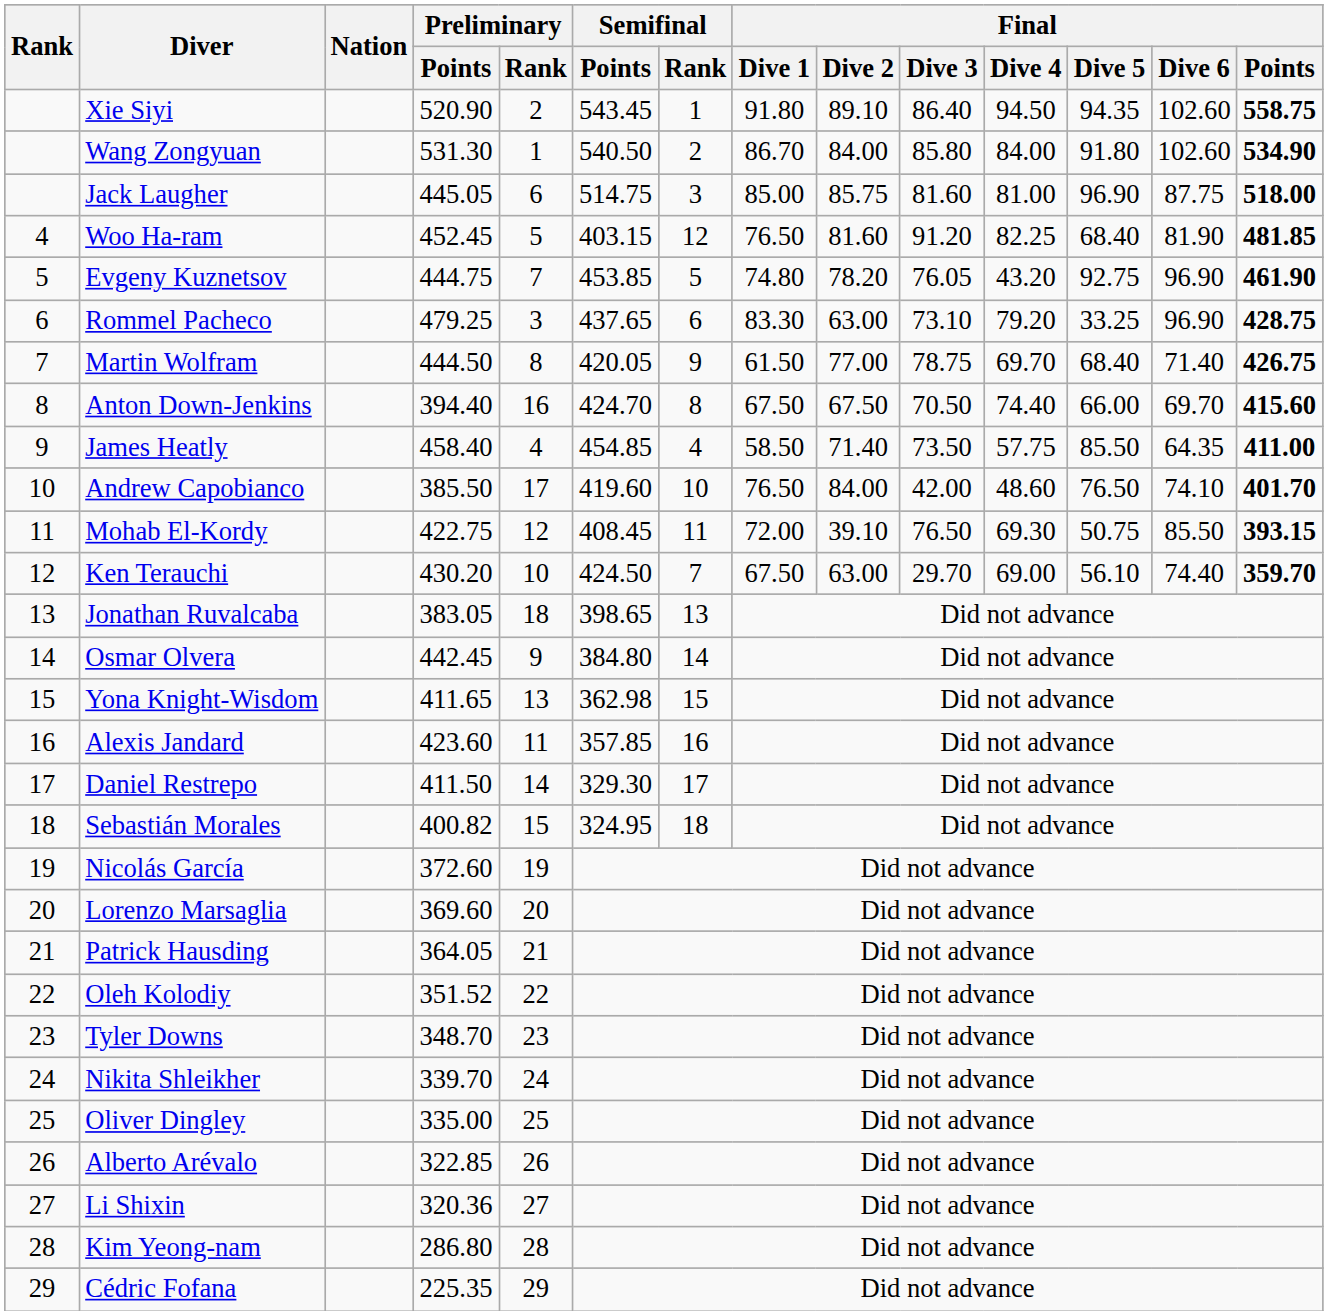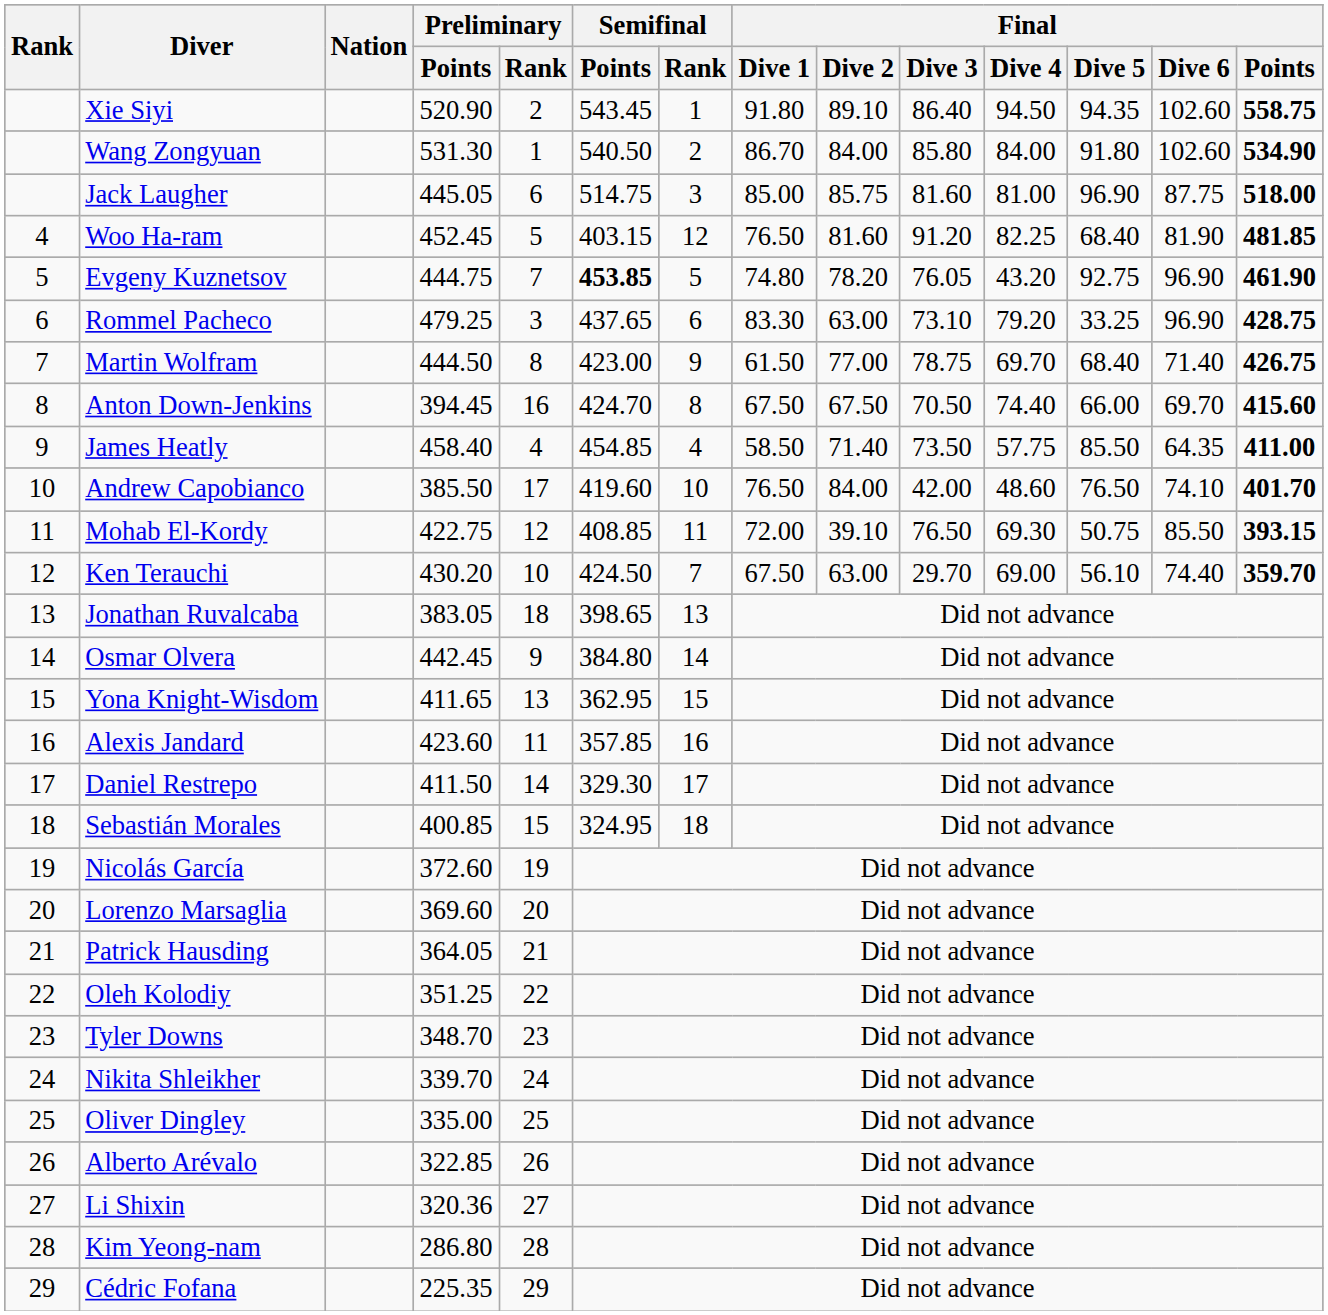Evgeny Kuznetsov | Semifinal / Points: normal -> bold
Martin Wolfram | Semifinal / Points: 420.05 -> 423.00
Anton Down-Jenkins | Preliminary / Points: 394.40 -> 394.45
Mohab El-Kordy | Semifinal / Points: 408.45 -> 408.85
Yona Knight-Wisdom | Semifinal / Points: 362.98 -> 362.95
Sebastián Morales | Preliminary / Points: 400.82 -> 400.85
Oleh Kolodiy | Preliminary / Points: 351.52 -> 351.25
